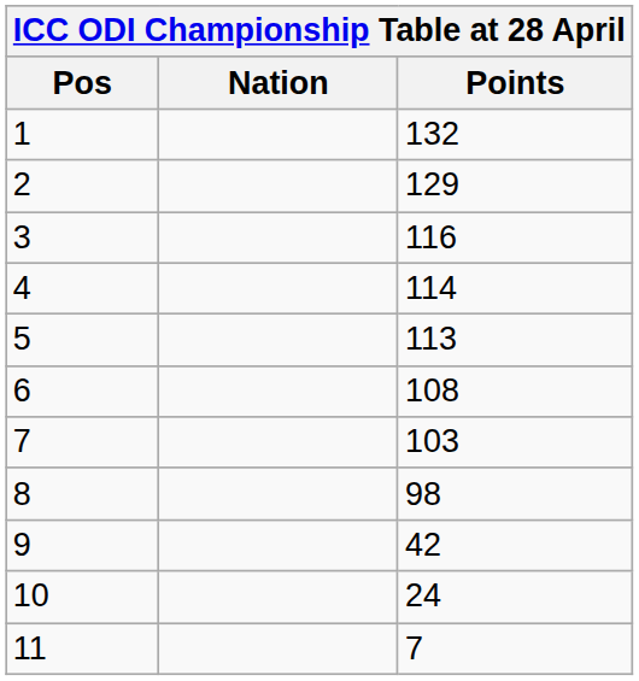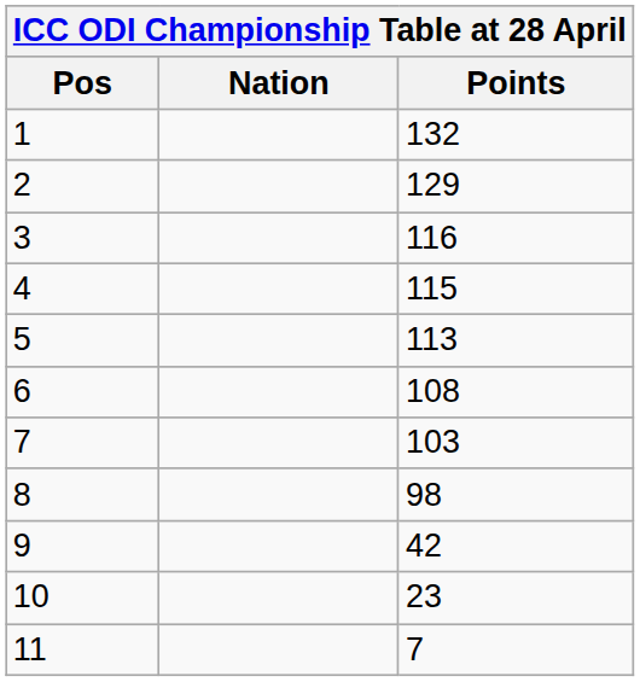4 | Points: 114 -> 115
10 | Points: 24 -> 23
